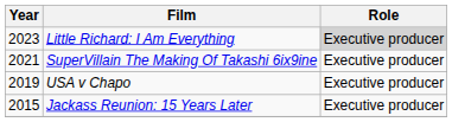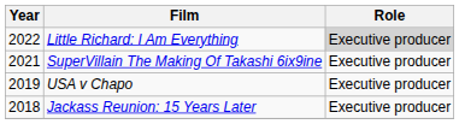Little Richard: I Am Everything | Year: 2023 -> 2022
Jackass Reunion: 15 Years Later | Year: 2015 -> 2018
